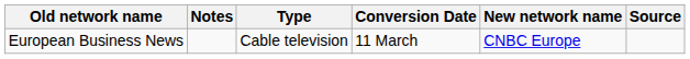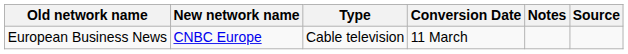columns swapped: New network name <-> Notes
